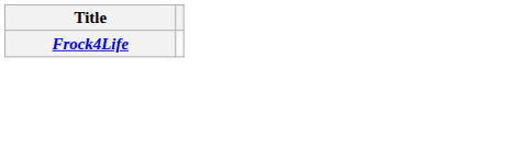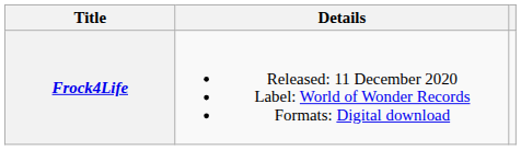+ column: Details | Released: 11 December 2020 Label: World of Wonder Records Formats: Digital download
